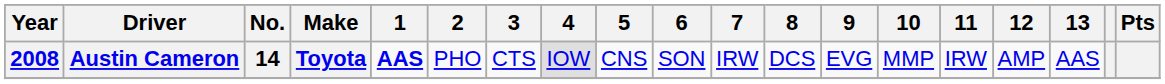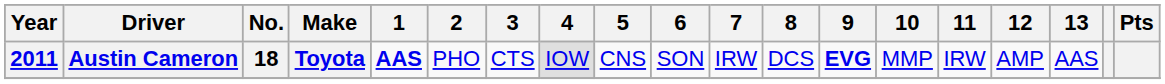Austin Cameron | Year: 2008 -> 2011
Austin Cameron | No.: 14 -> 18
Austin Cameron | 9: normal -> bold
